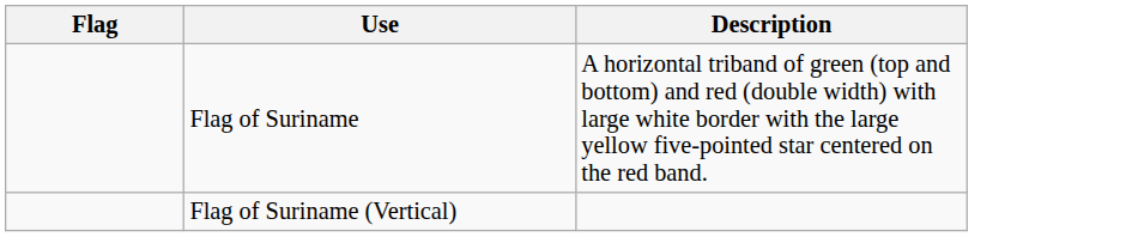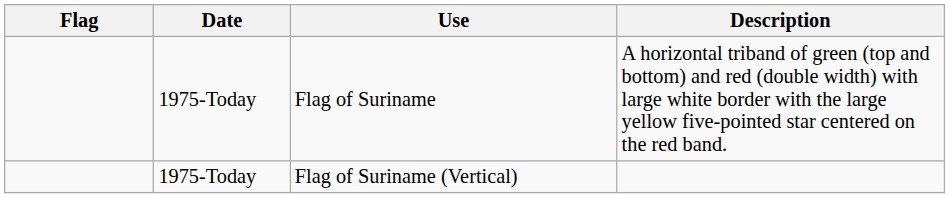+ column: Date | 1975-Today | 1975-Today
